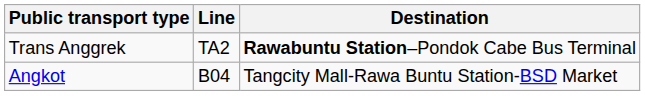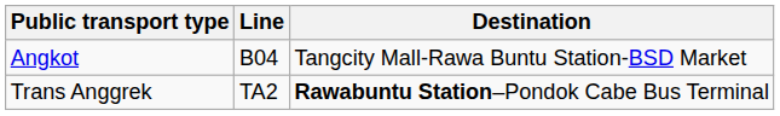rows swapped: Angkot <-> Trans Anggrek
